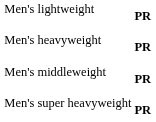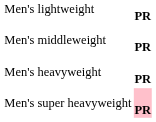rows swapped: Men's middleweight <-> Men's heavyweight
Men's super heavyweight | column 2: no background -> pink background
